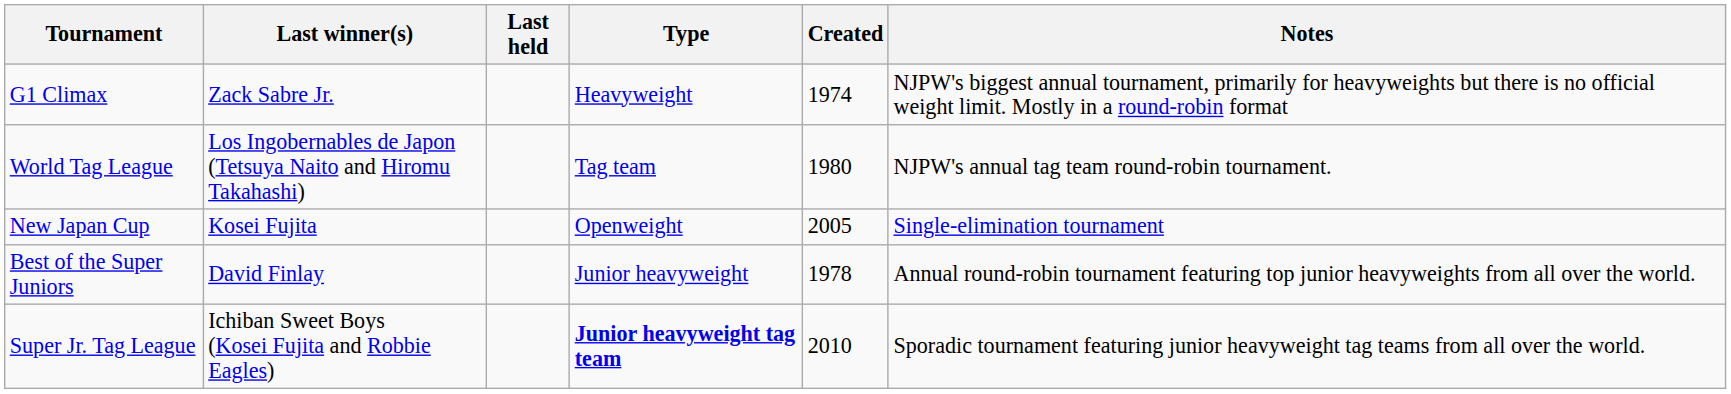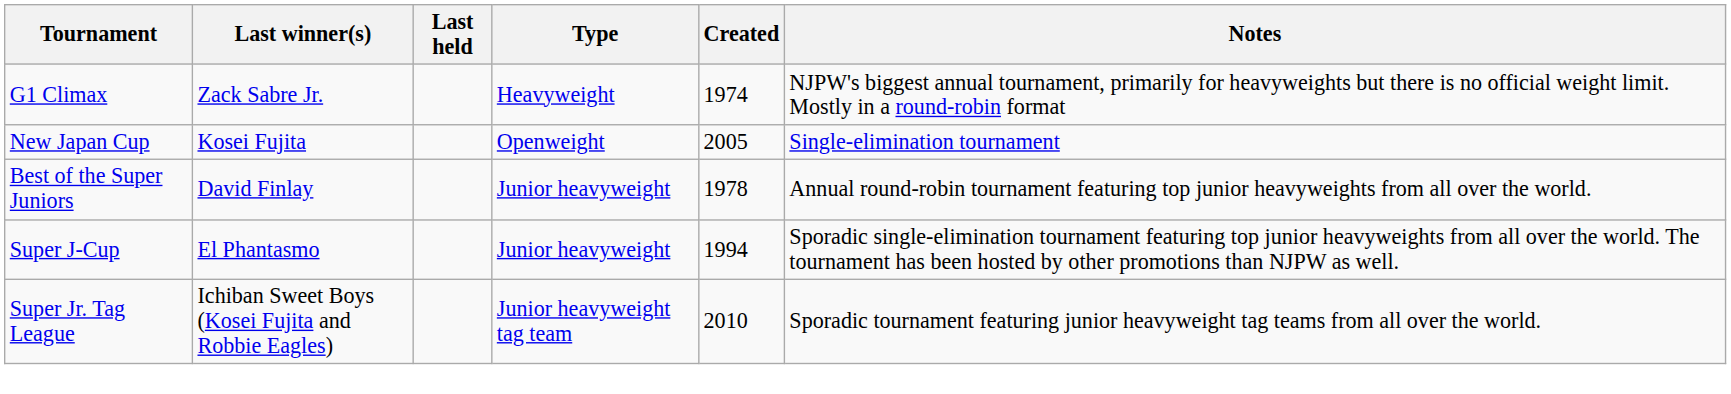- row: World Tag League | Los Ingobernables de Japon (Tetsuya Naito and Hiromu Takahashi) | Tag team | 1980 | NJPW's annual tag team round-robin tournament.
+ row: Super J-Cup | El Phantasmo | Junior heavyweight | 1994 | Sporadic single-elimination tournament featuring top junior heavyweights from all over the world. The tournament has been hosted by other promotions than NJPW as well.
Super Jr. Tag League | Type: bold -> normal
